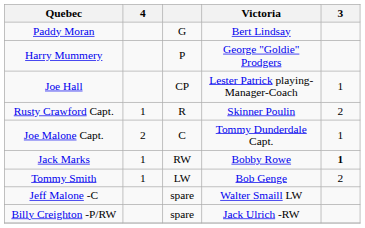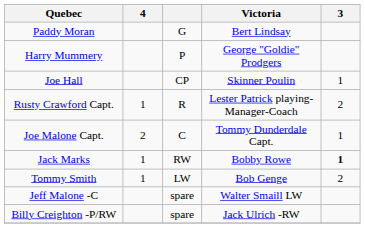Joe Hall | Victoria: Lester Patrick playing-Manager-Coach -> Skinner Poulin
Rusty Crawford Capt. | Victoria: Skinner Poulin -> Lester Patrick playing-Manager-Coach
